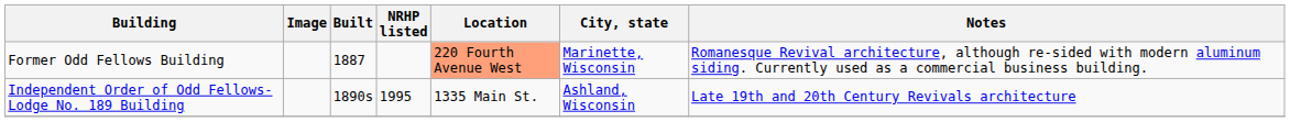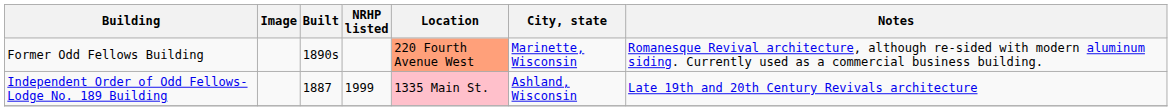Former Odd Fellows Building | Built: 1887 -> 1890s
Independent Order of Odd Fellows-Lodge No. 189 Building | Built: 1890s -> 1887
Independent Order of Odd Fellows-Lodge No. 189 Building | NRHP listed: 1995 -> 1999
Independent Order of Odd Fellows-Lodge No. 189 Building | Location: no background -> pink background
